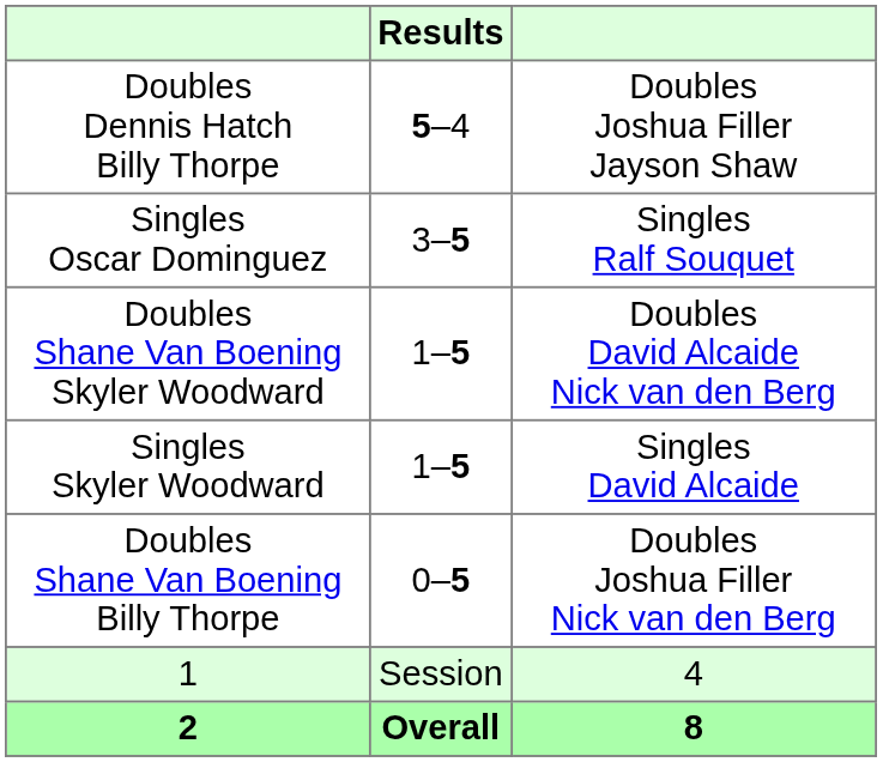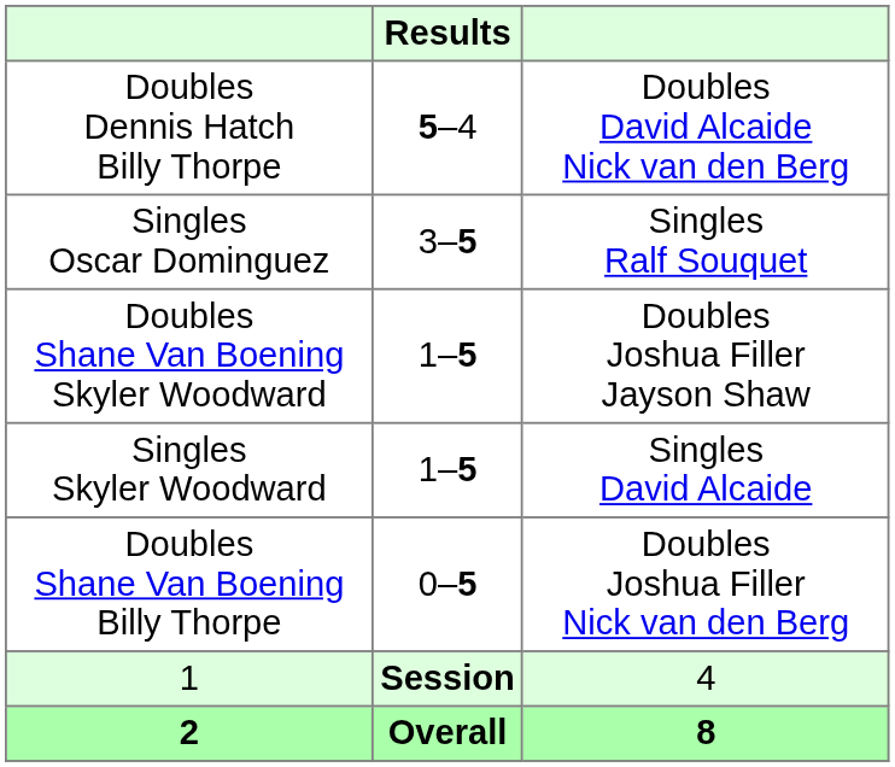Doubles Dennis Hatch Billy Thorpe | column 3: Doubles Joshua Filler Jayson Shaw -> Doubles David Alcaide Nick van den Berg
Doubles Shane Van Boening Skyler Woodward | column 3: Doubles David Alcaide Nick van den Berg -> Doubles Joshua Filler Jayson Shaw
1 | Results: normal -> bold
